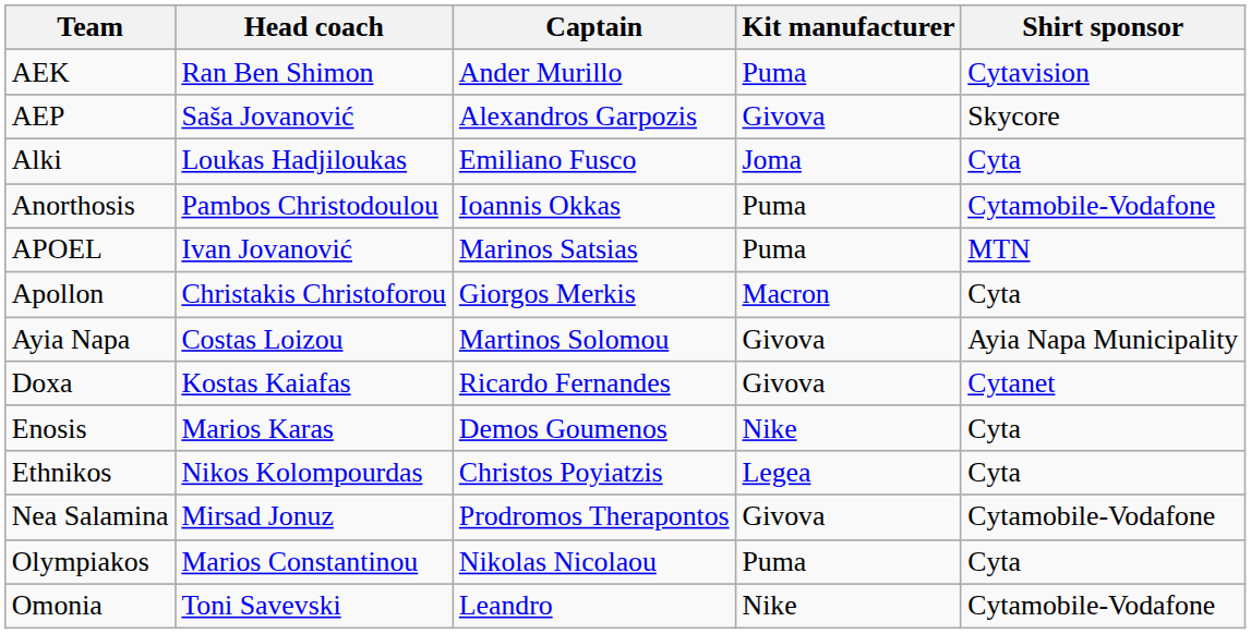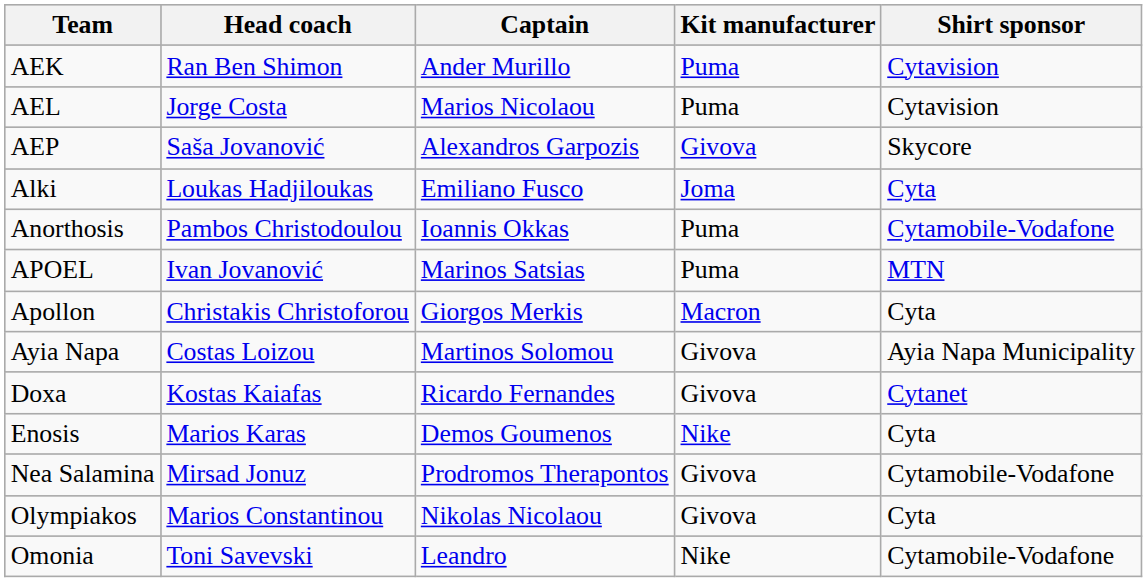+ row: AEL | Jorge Costa | Marios Nicolaou | Puma | Cytavision
- row: Ethnikos | Nikos Kolompourdas | Christos Poyiatzis | Legea | Cyta
Olympiakos | Kit manufacturer: Puma -> Givova
